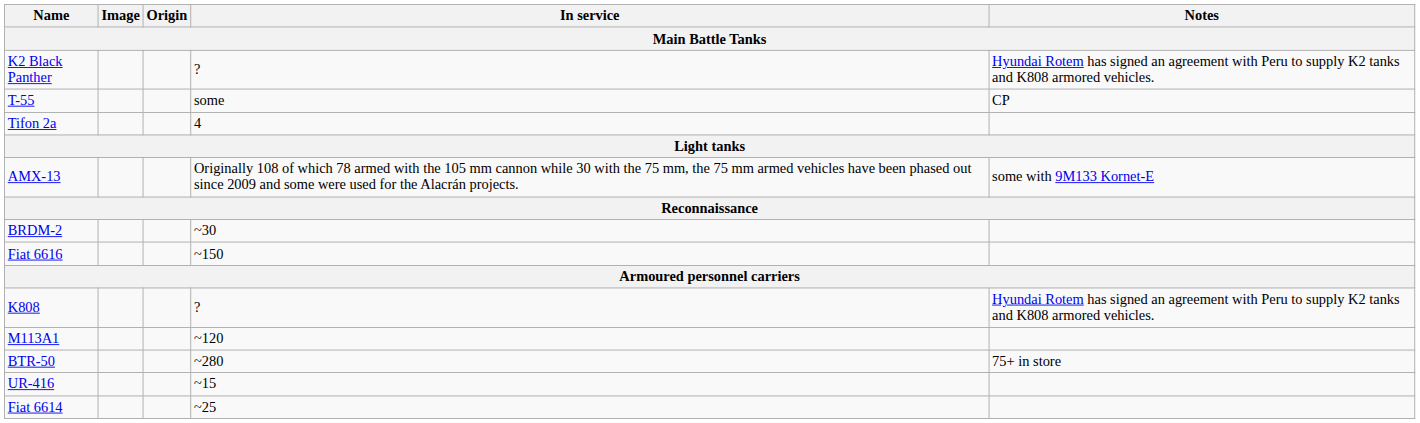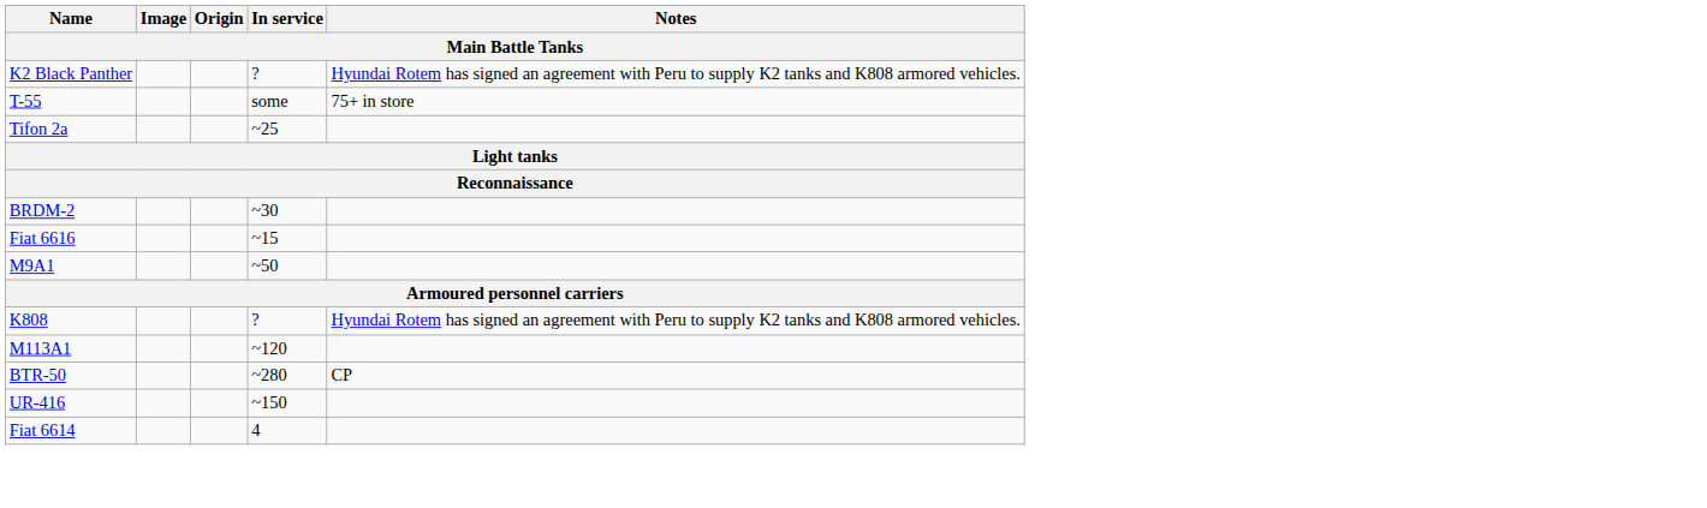T-55 | Notes: CP -> 75+ in store
Tifon 2a | In service: 4 -> ~25
- row: AMX-13 | Originally 108 of which 78 armed with the 105 mm cannon while 30 with the 75 mm, the 75 mm armed vehicles have been phased out since 2009 and some were used for the Alacrán projects. | some with 9M133 Kornet-E
Fiat 6616 | In service: ~150 -> ~15
+ row: M9A1 | ~50
BTR-50 | Notes: 75+ in store -> CP
UR-416 | In service: ~15 -> ~150
Fiat 6614 | In service: ~25 -> 4
